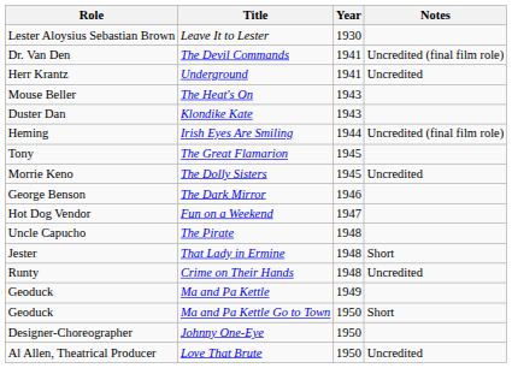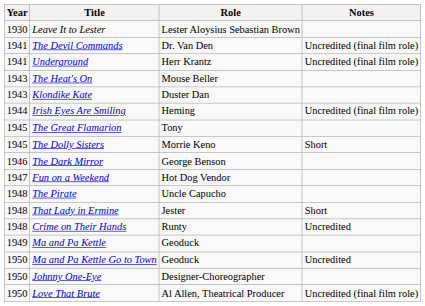columns swapped: Year <-> Role
Underground | Notes: Uncredited -> Uncredited (final film role)
The Dolly Sisters | Notes: Uncredited -> Short
Ma and Pa Kettle Go to Town | Notes: Short -> Uncredited
Love That Brute | Notes: Uncredited -> Uncredited (final film role)
